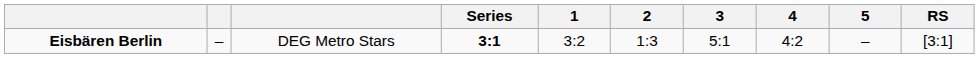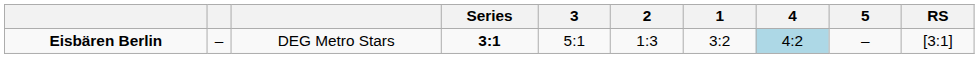columns swapped: 1 <-> 3
Eisbären Berlin | 4: no background -> lightblue background
